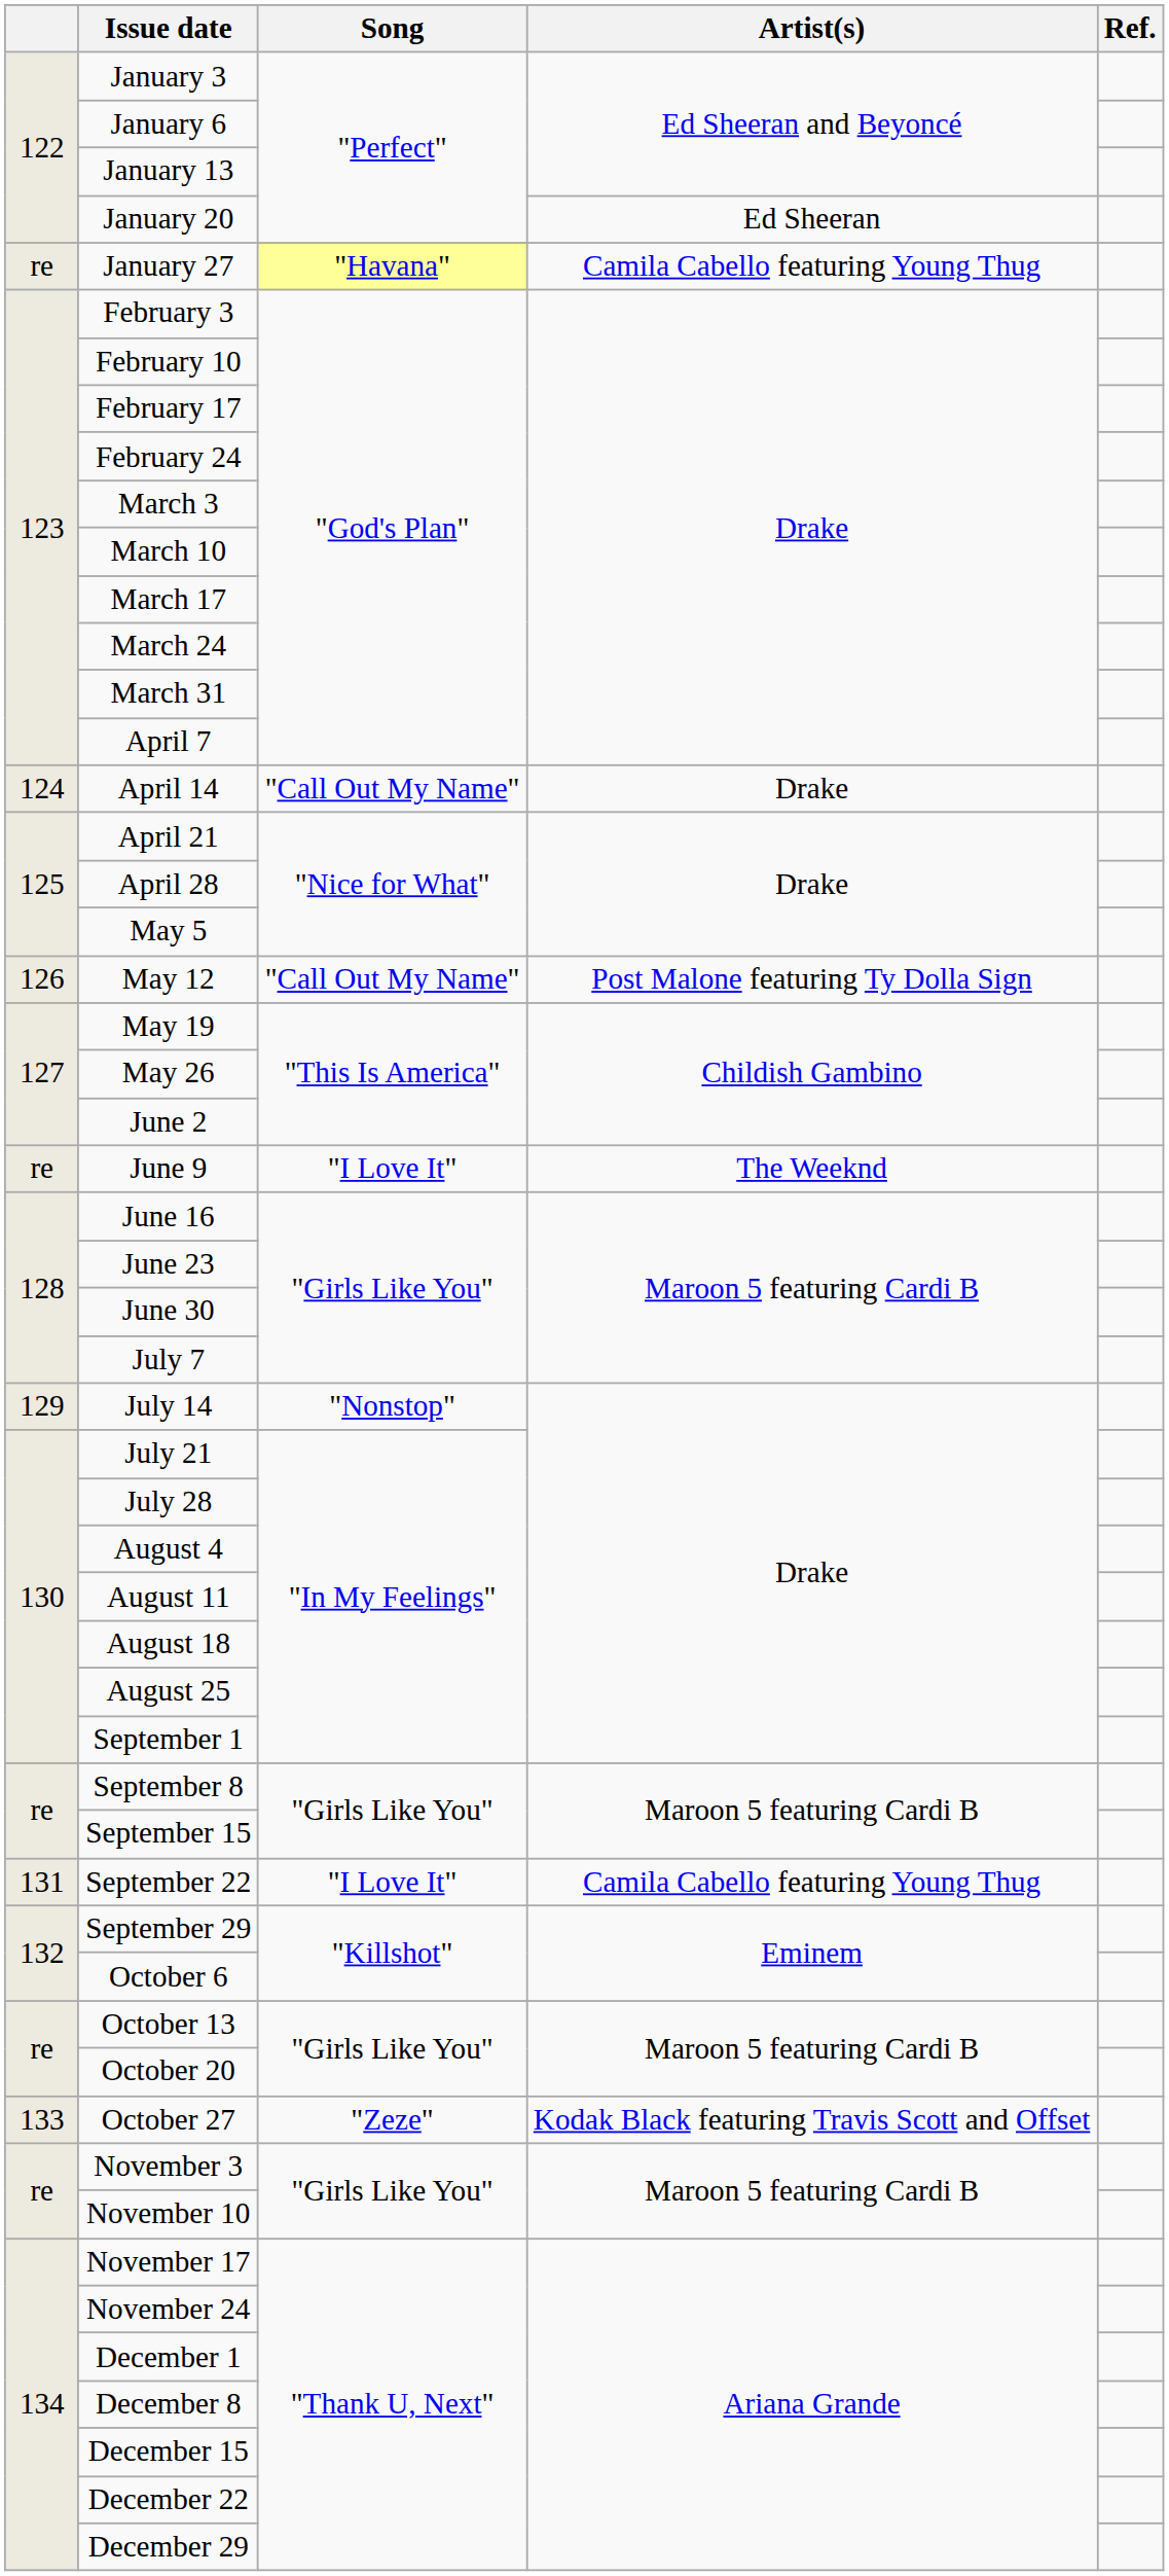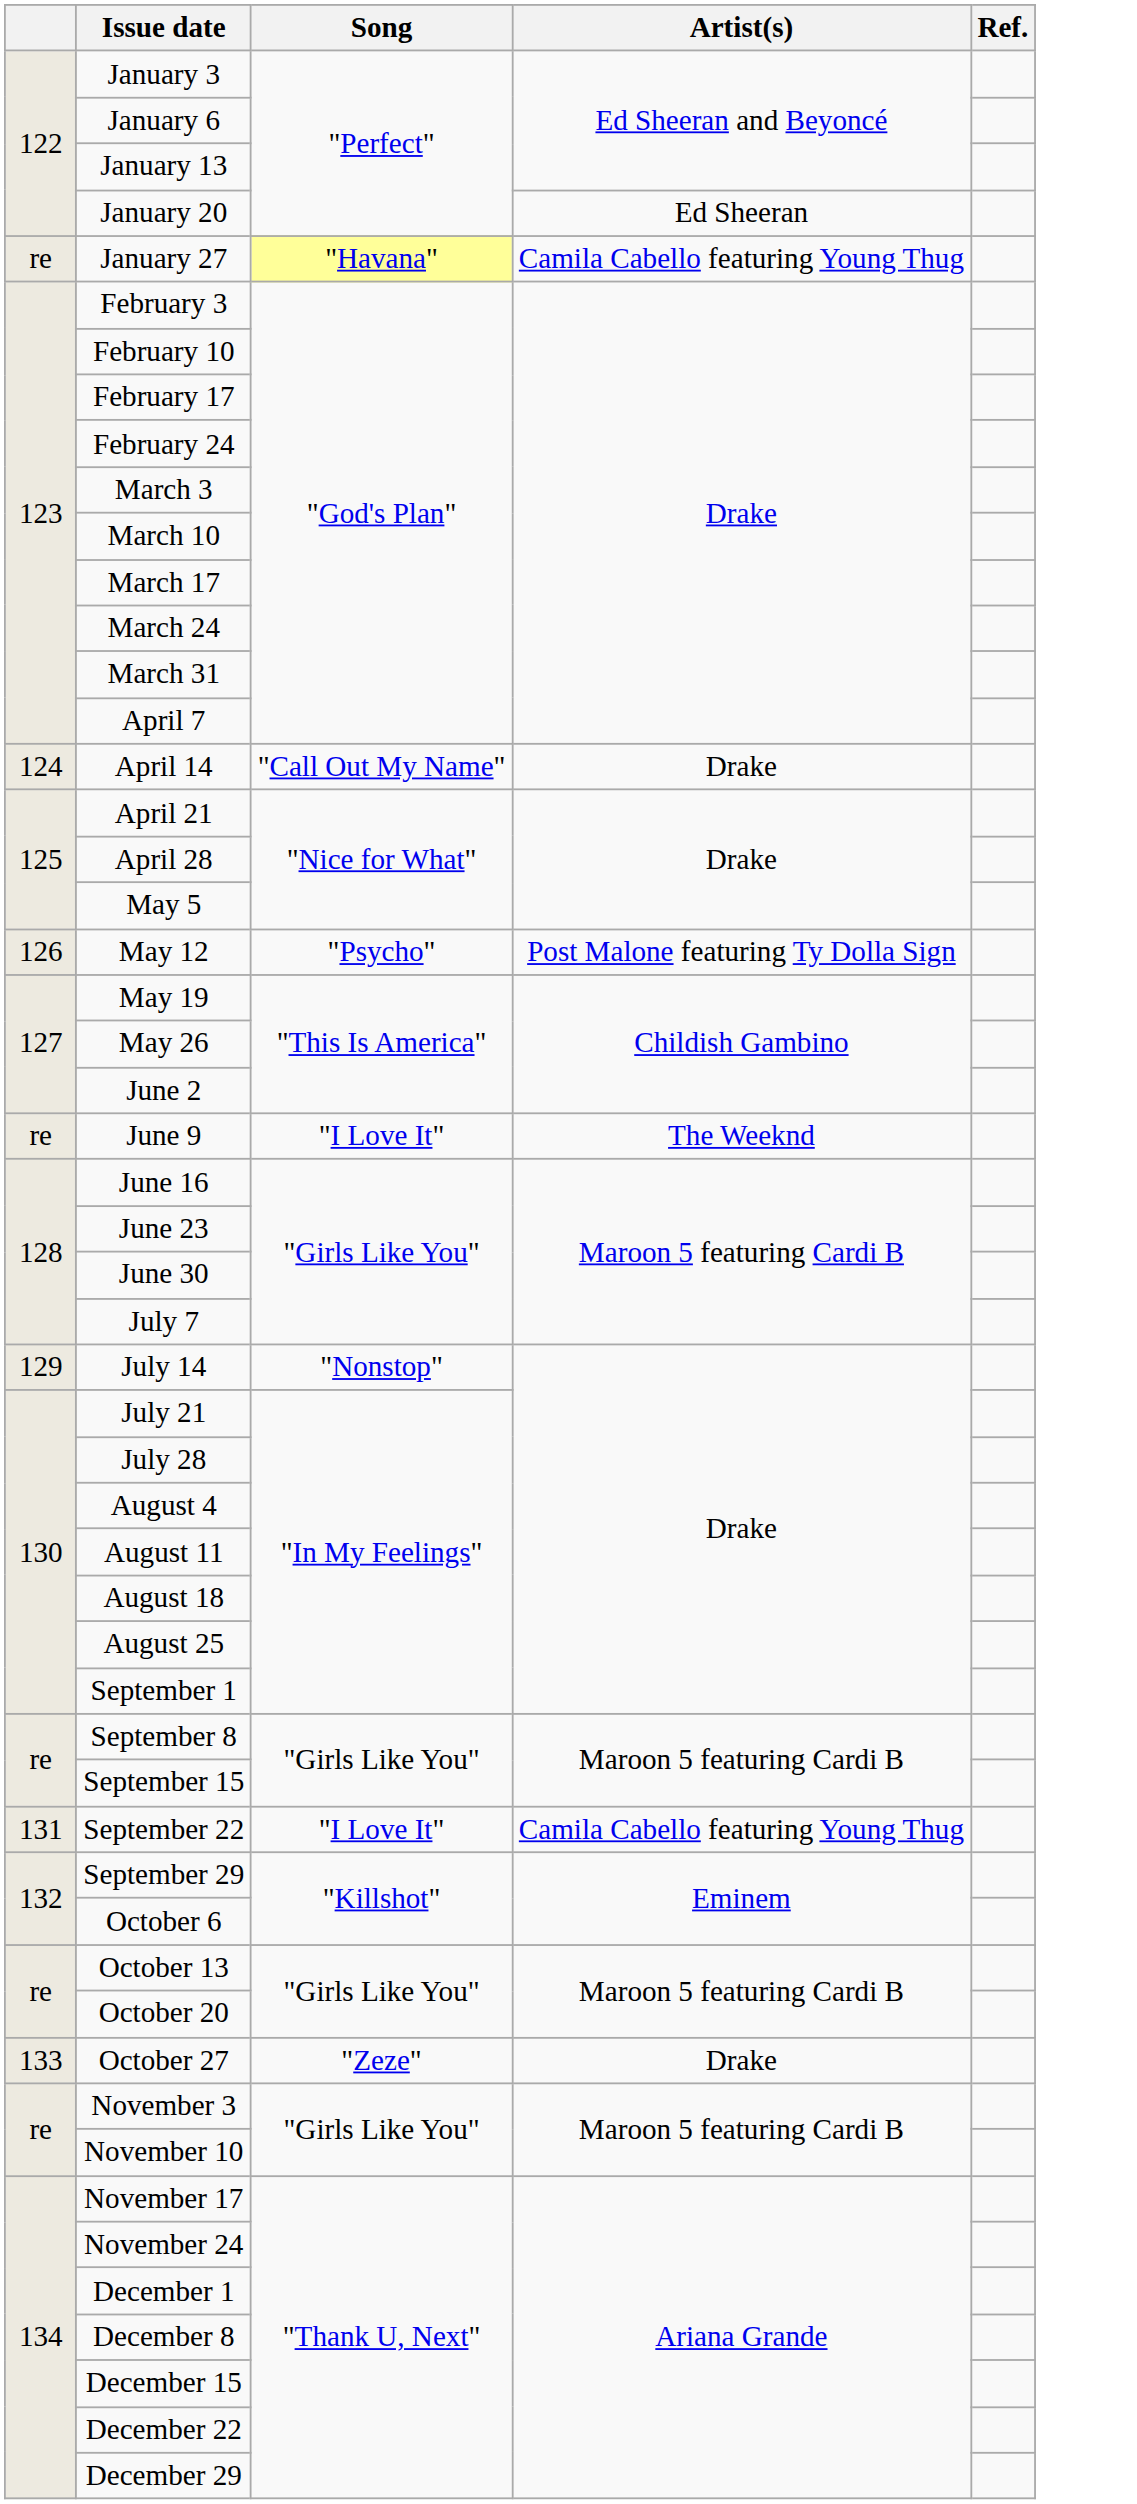May 12 | Song: "Call Out My Name" -> "Psycho"
October 27 | Artist(s): Kodak Black featuring Travis Scott and Offset -> Drake
